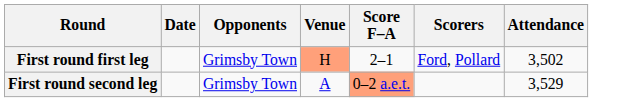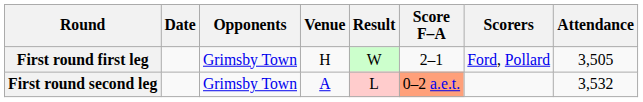+ column: Result | W | L
First round first leg | Venue: lightsalmon background -> no background
First round first leg | Attendance: 3,502 -> 3,505
First round second leg | Attendance: 3,529 -> 3,532
